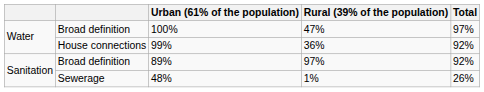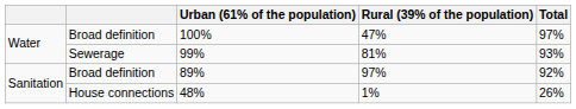99% | column 2: House connections -> Sewerage
99% | Rural (39% of the population): 36% -> 81%
99% | Total: 92% -> 93%
48% | column 2: Sewerage -> House connections
